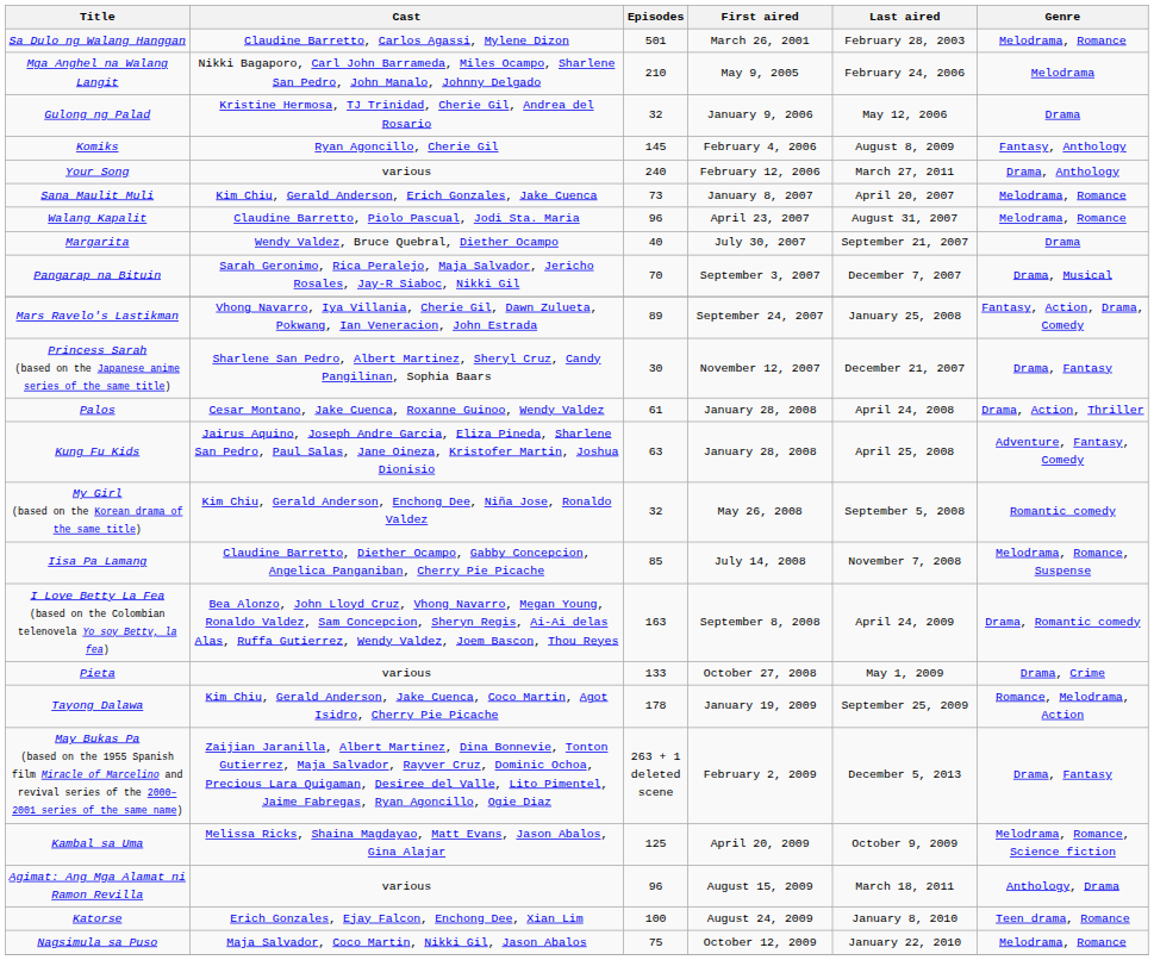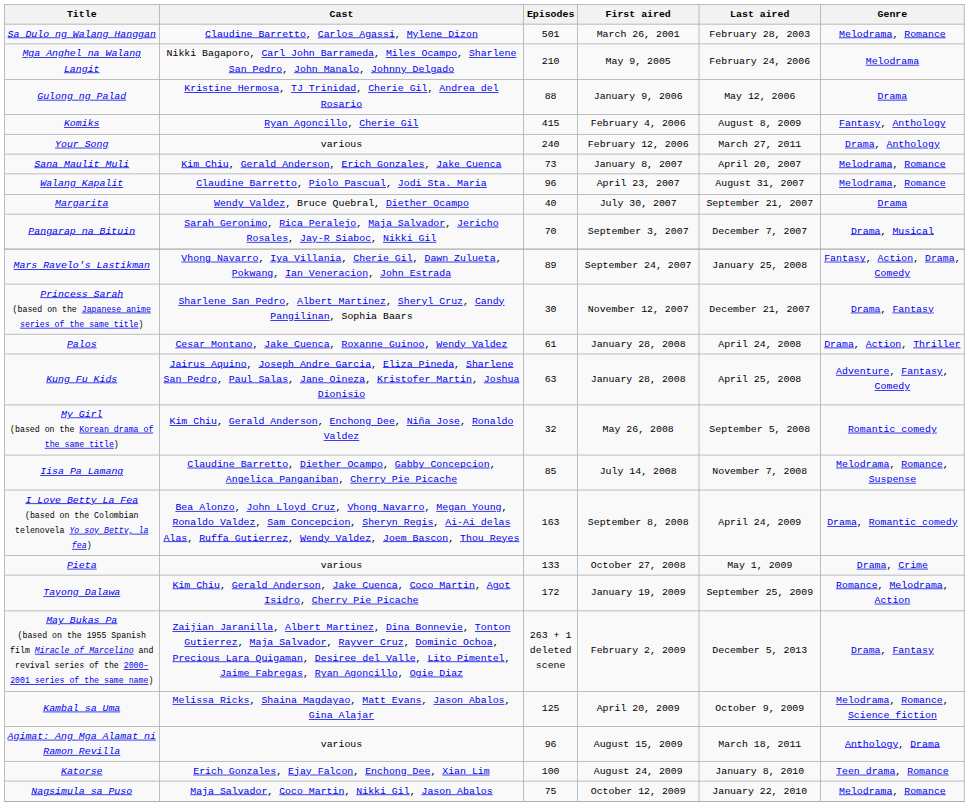Gulong ng Palad | Episodes: 32 -> 88
Komiks | Episodes: 145 -> 415
Tayong Dalawa | Episodes: 178 -> 172
